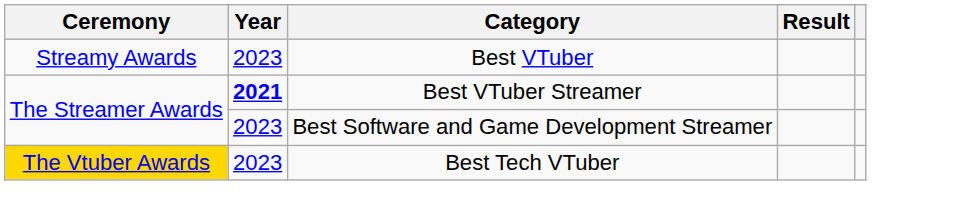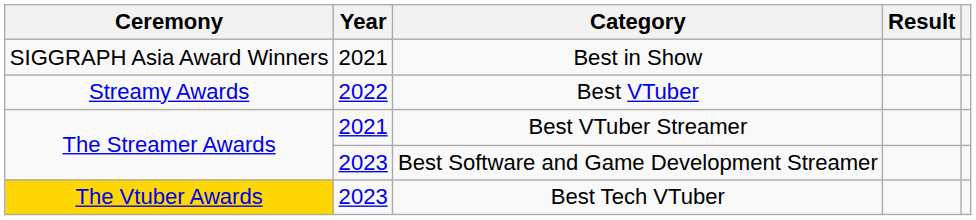+ row: SIGGRAPH Asia Award Winners | 2021 | Best in Show
Best VTuber | Year: 2023 -> 2022
Best VTuber Streamer | Year: bold -> normal
